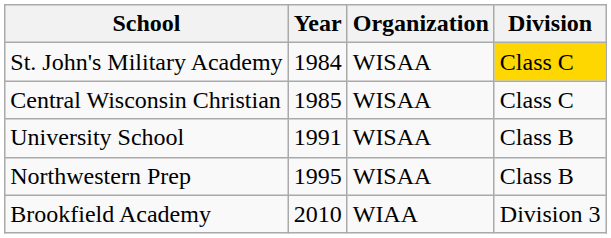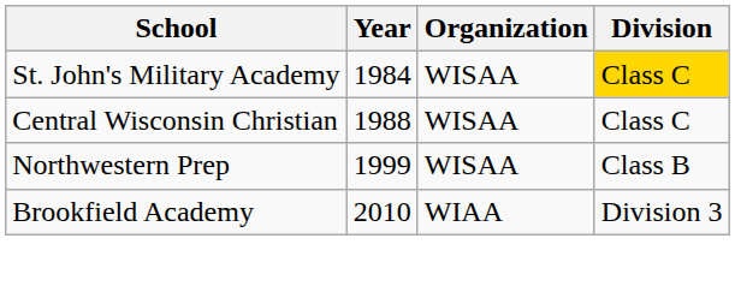Central Wisconsin Christian | Year: 1985 -> 1988
- row: University School | 1991 | WISAA | Class B
Northwestern Prep | Year: 1995 -> 1999
